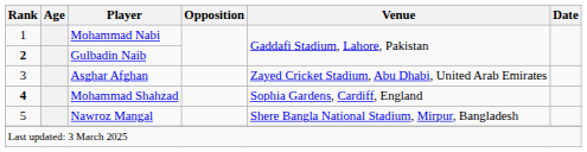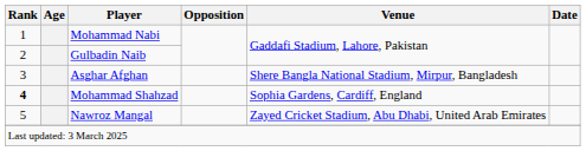Gulbadin Naib | Rank: bold -> normal
Asghar Afghan | Venue: Zayed Cricket Stadium, Abu Dhabi, United Arab Emirates -> Shere Bangla National Stadium, Mirpur, Bangladesh
Nawroz Mangal | Venue: Shere Bangla National Stadium, Mirpur, Bangladesh -> Zayed Cricket Stadium, Abu Dhabi, United Arab Emirates
